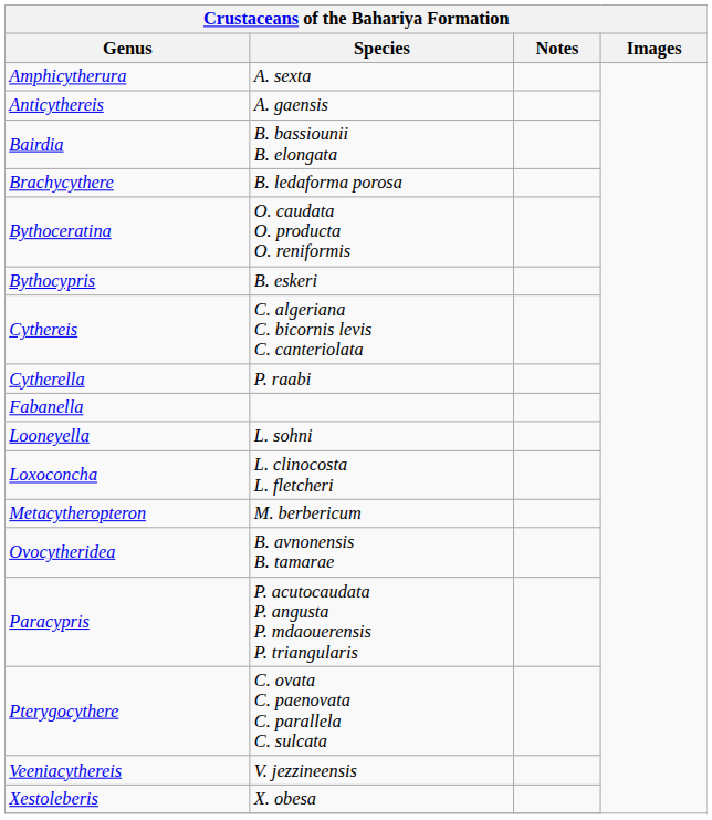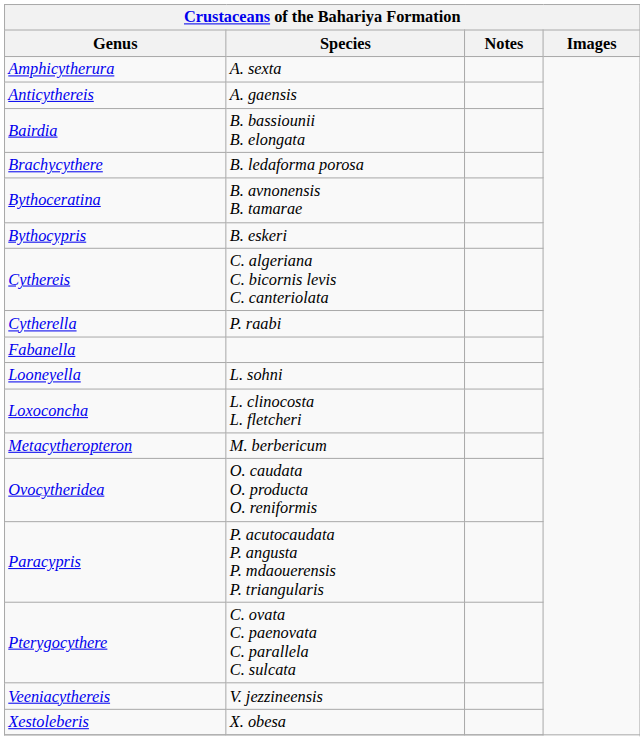Bythoceratina | Species: O. caudata O. producta O. reniformis -> B. avnonensis B. tamarae
Ovocytheridea | Species: B. avnonensis B. tamarae -> O. caudata O. producta O. reniformis
